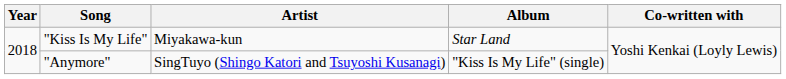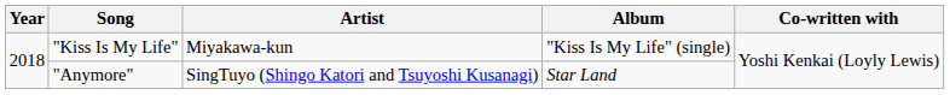"Kiss Is My Life" | Album: Star Land -> "Kiss Is My Life" (single)
"Anymore" | Album: "Kiss Is My Life" (single) -> Star Land
